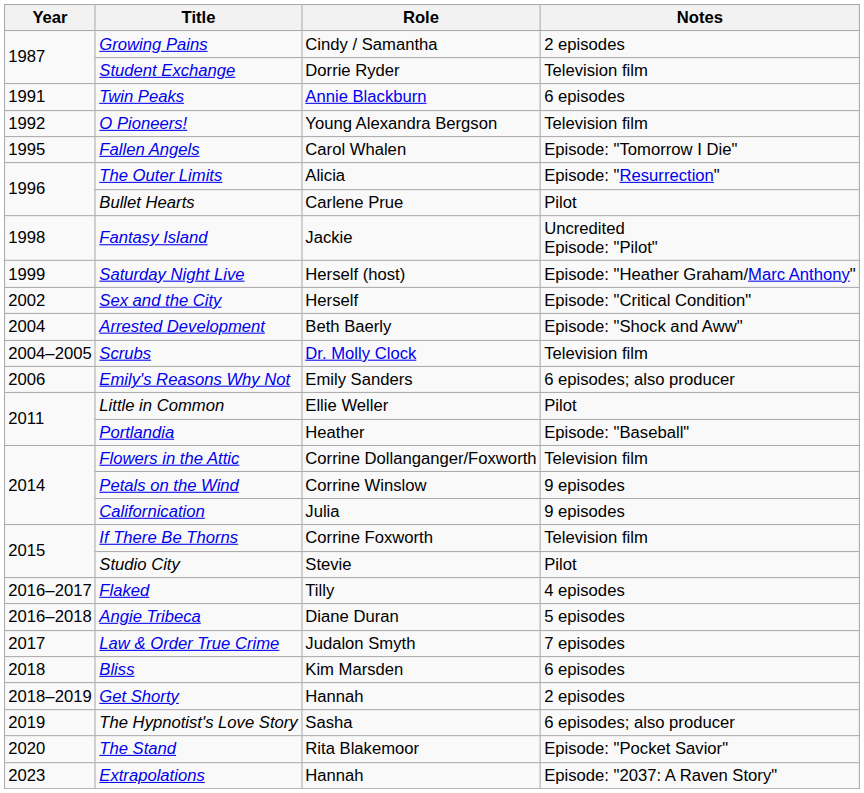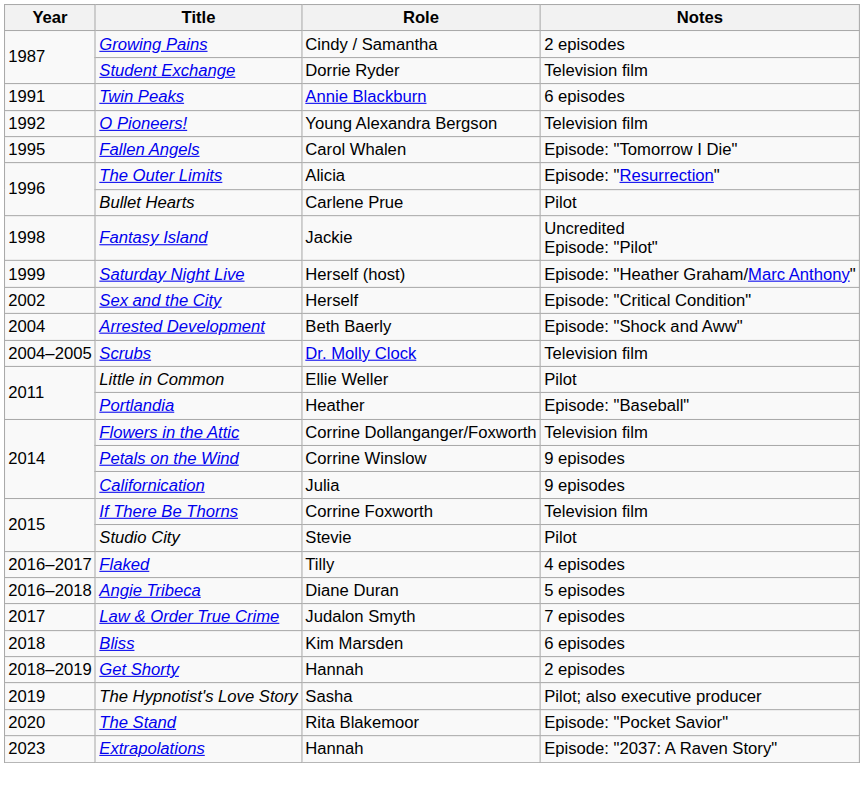- row: 2006 | Emily's Reasons Why Not | Emily Sanders | 6 episodes; also producer
The Hypnotist's Love Story | Notes: 6 episodes; also producer -> Pilot; also executive producer
